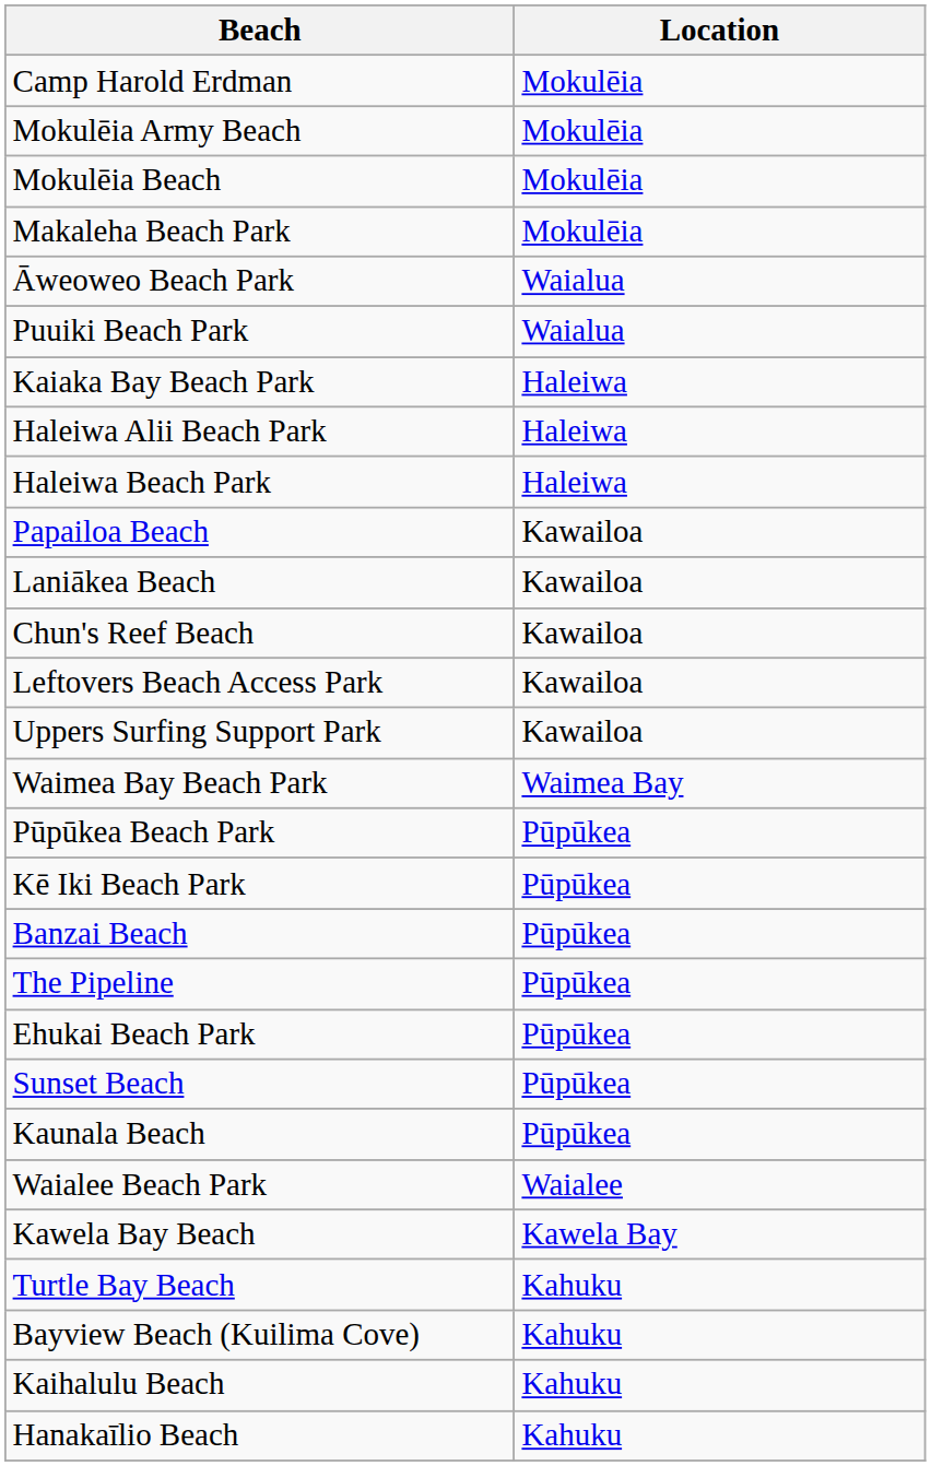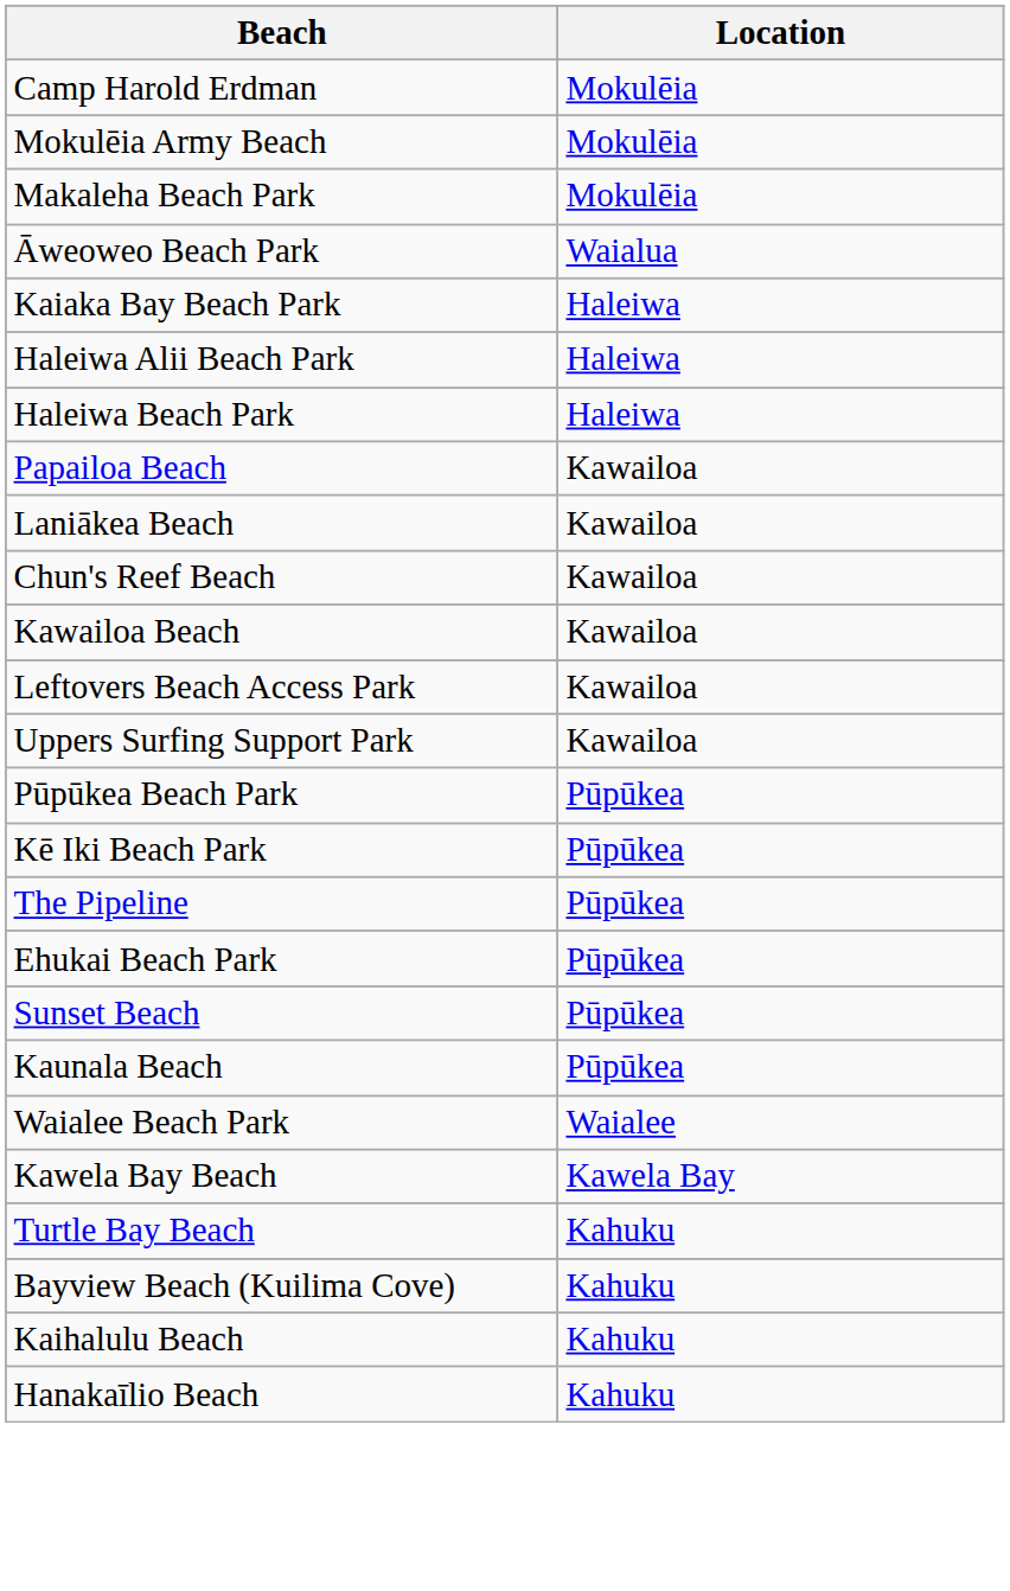- row: Mokulēia Beach | Mokulēia
- row: Puuiki Beach Park | Waialua
+ row: Kawailoa Beach | Kawailoa
- row: Waimea Bay Beach Park | Waimea Bay
- row: Banzai Beach | Pūpūkea
